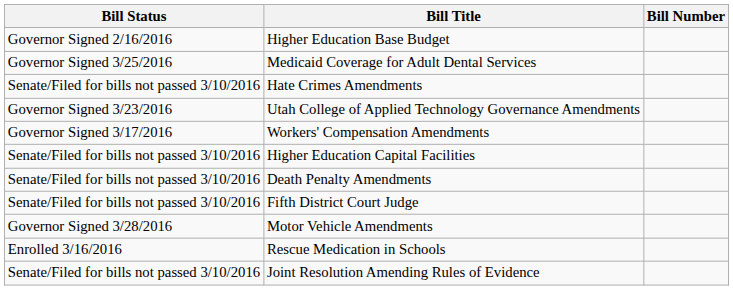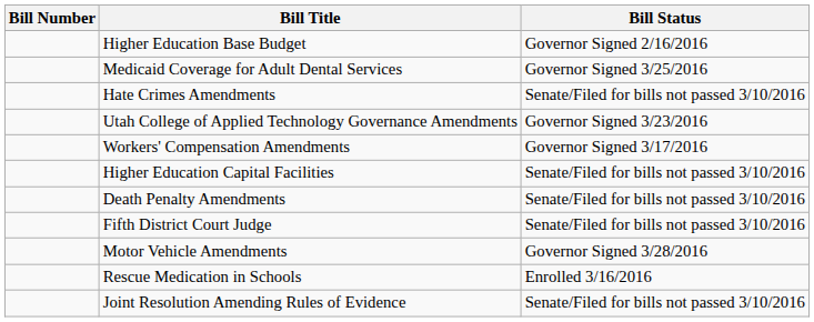columns swapped: Bill Number <-> Bill Status
